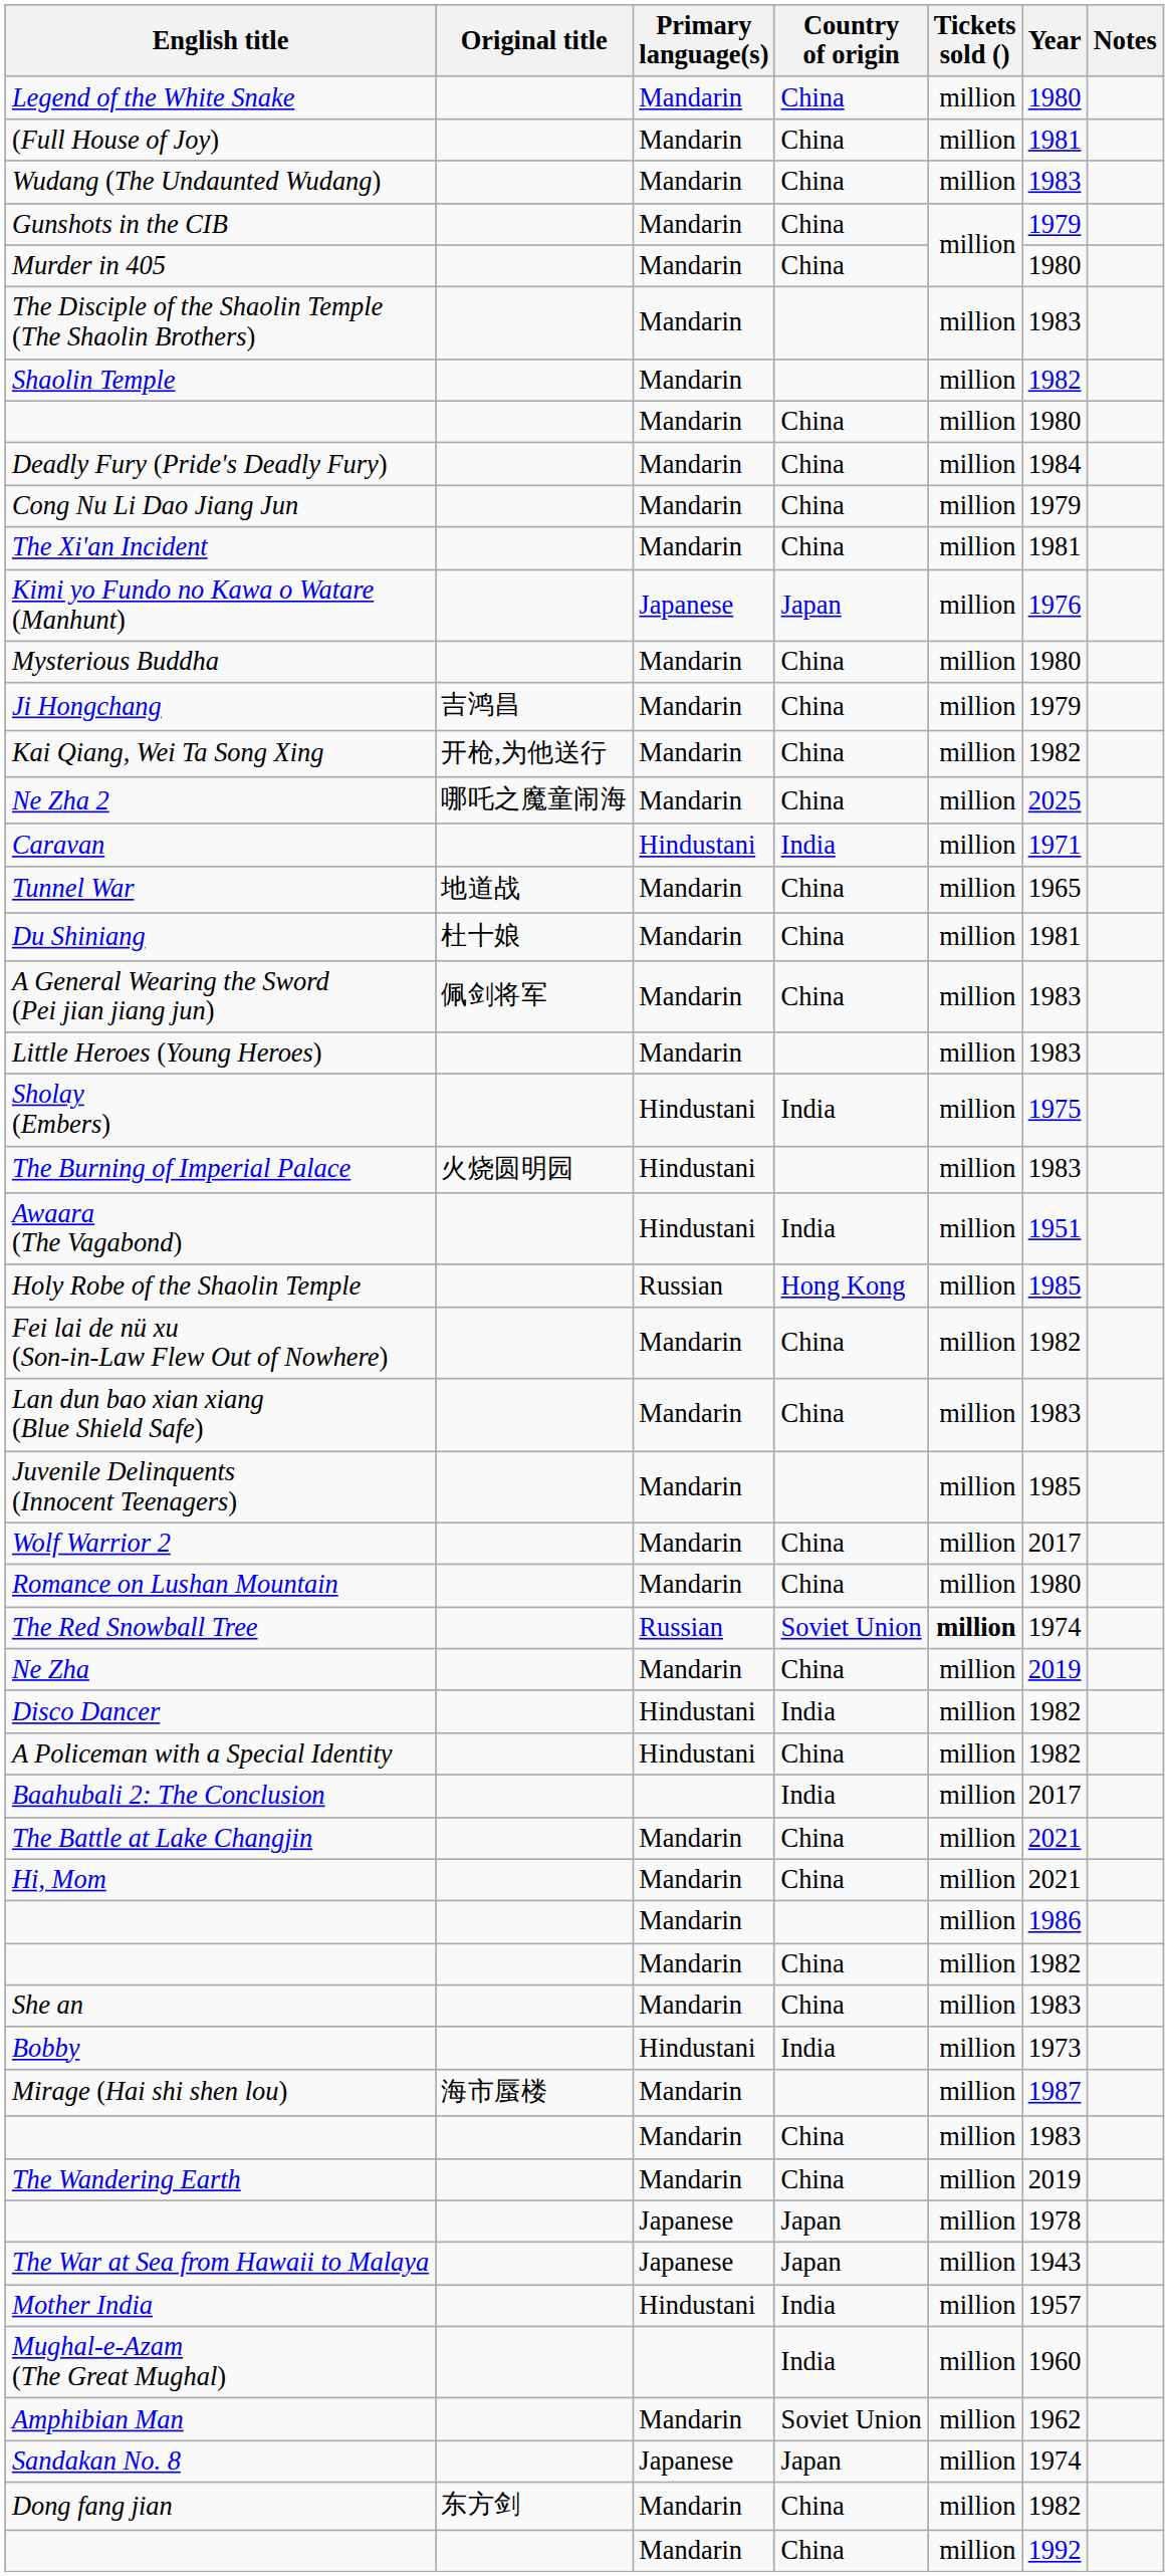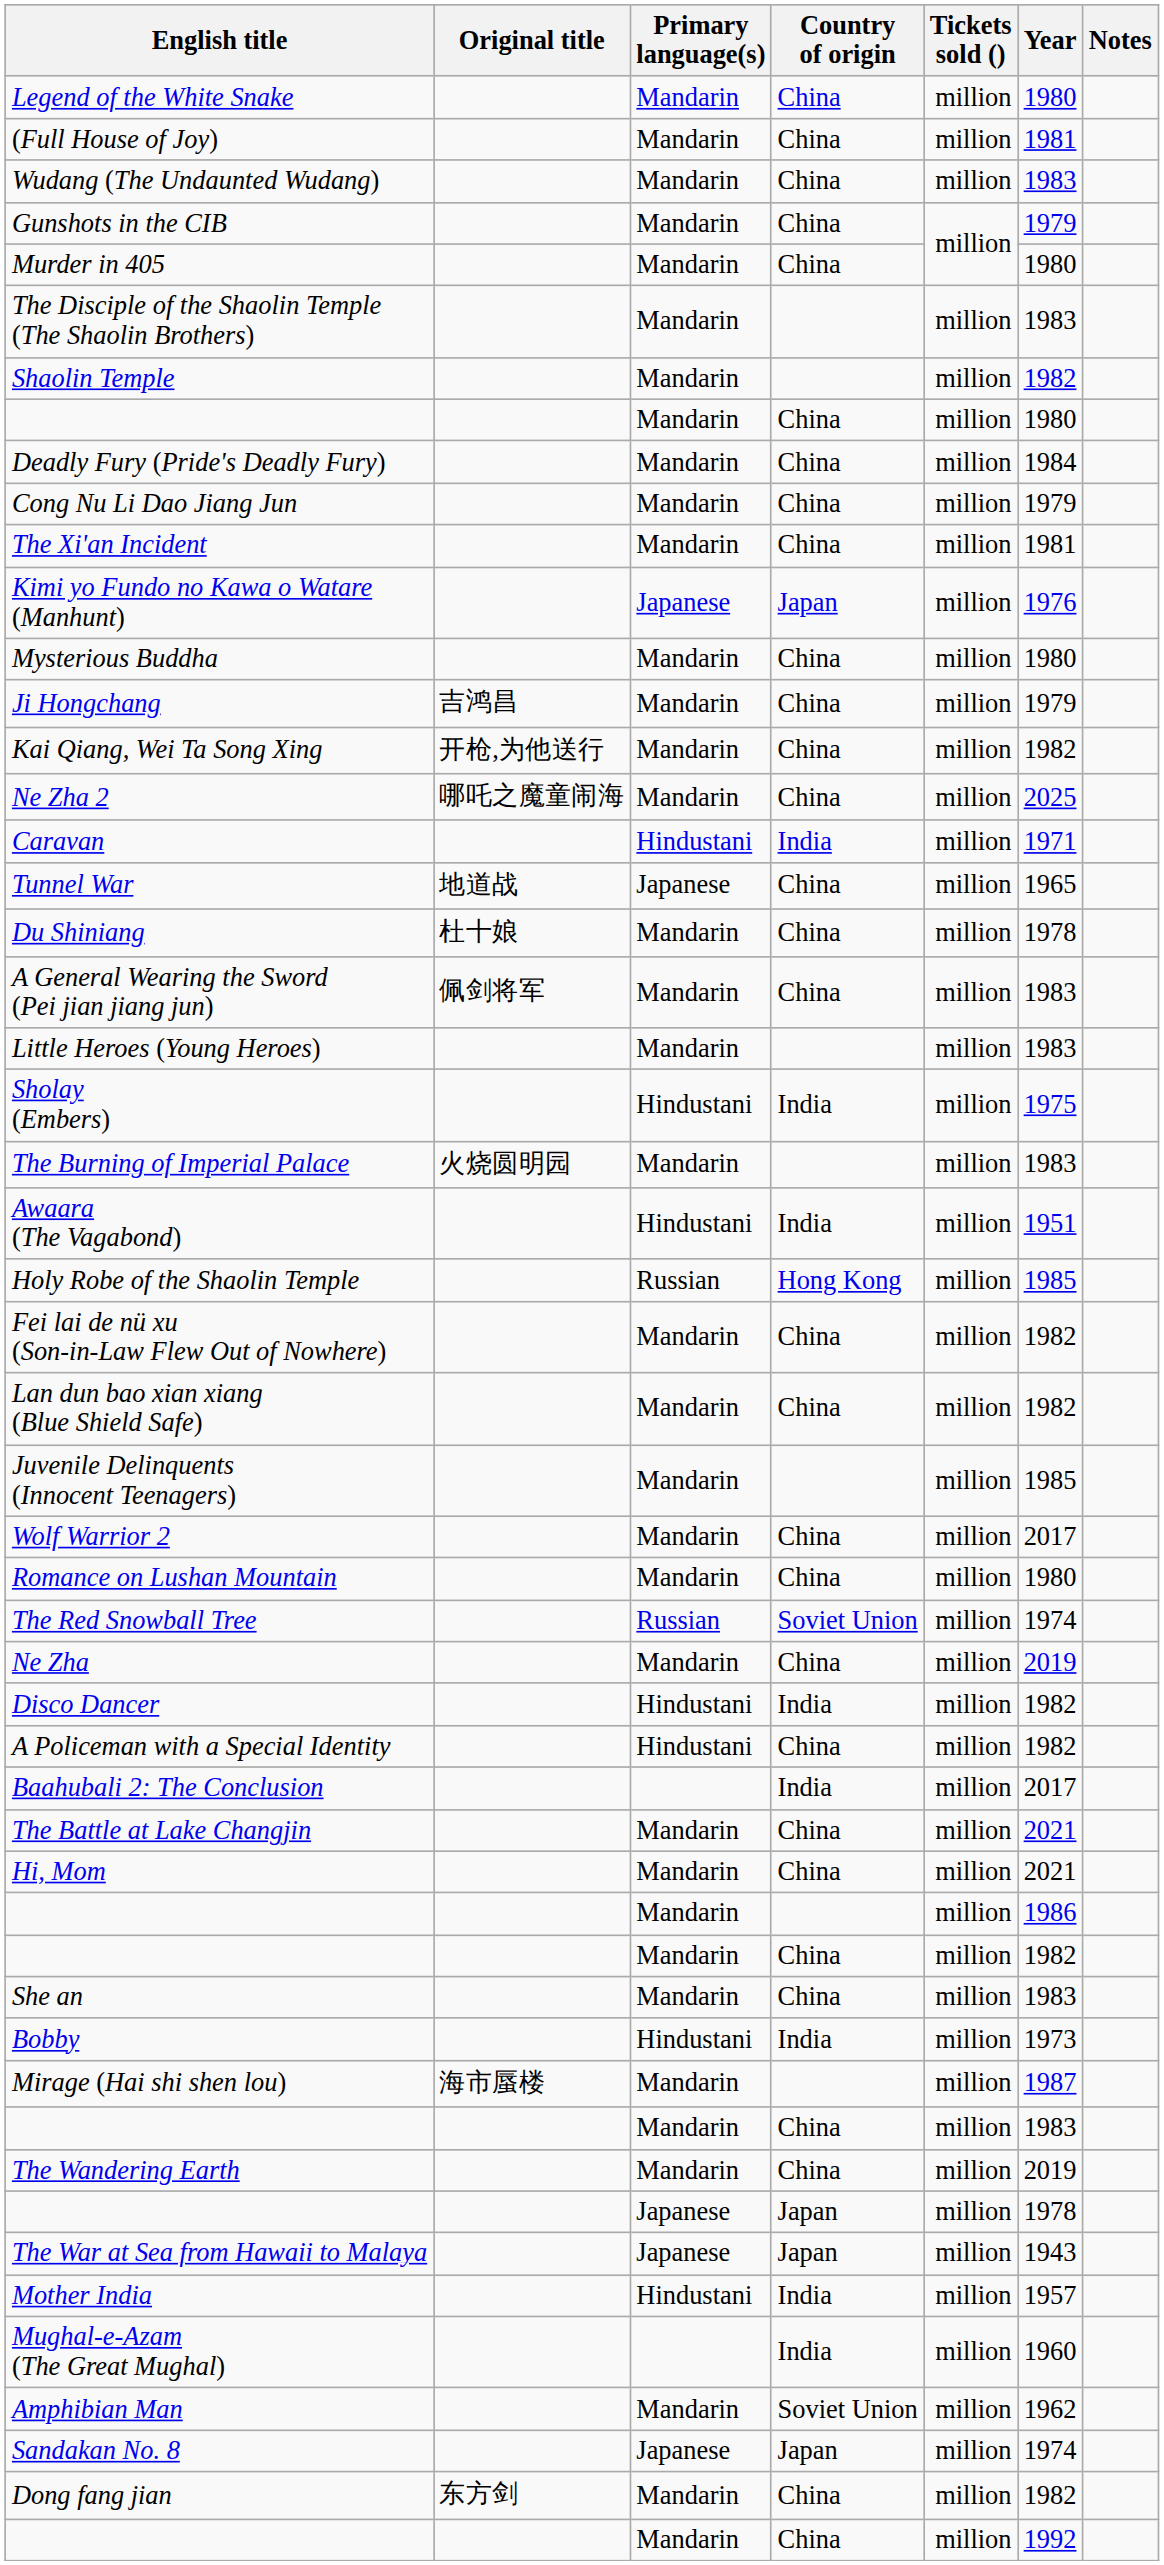Tunnel War | Primary language(s): Mandarin -> Japanese
Du Shiniang | Year: 1981 -> 1978
The Burning of Imperial Palace | Primary language(s): Hindustani -> Mandarin
Lan dun bao xian xiang (Blue Shield Safe) | Year: 1983 -> 1982
The Red Snowball Tree | Tickets sold (): bold -> normal
